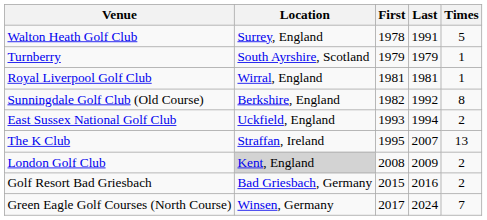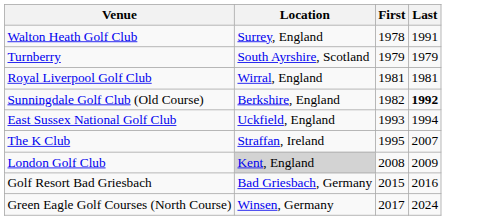- column: Times | 5 | 1 | 1 | 8 | 2 | 13 | 2 | 2 | 7
Sunningdale Golf Club (Old Course) | Last: normal -> bold
